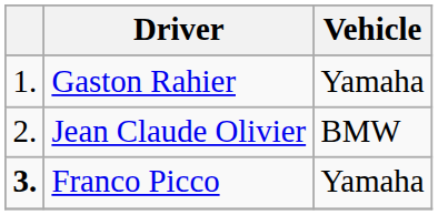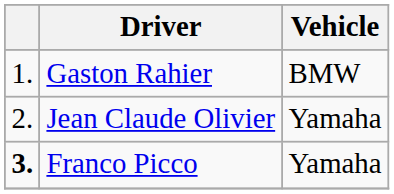Gaston Rahier | Vehicle: Yamaha -> BMW
Jean Claude Olivier | Vehicle: BMW -> Yamaha
